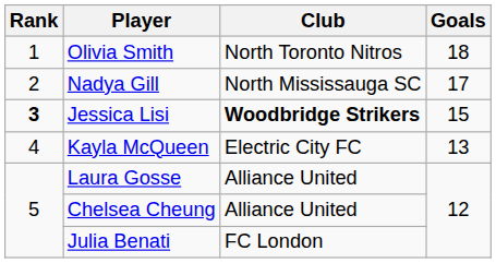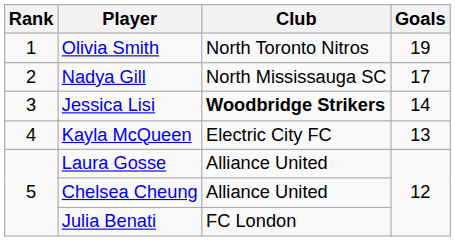Olivia Smith | Goals: 18 -> 19
Jessica Lisi | Rank: bold -> normal
Jessica Lisi | Goals: 15 -> 14
